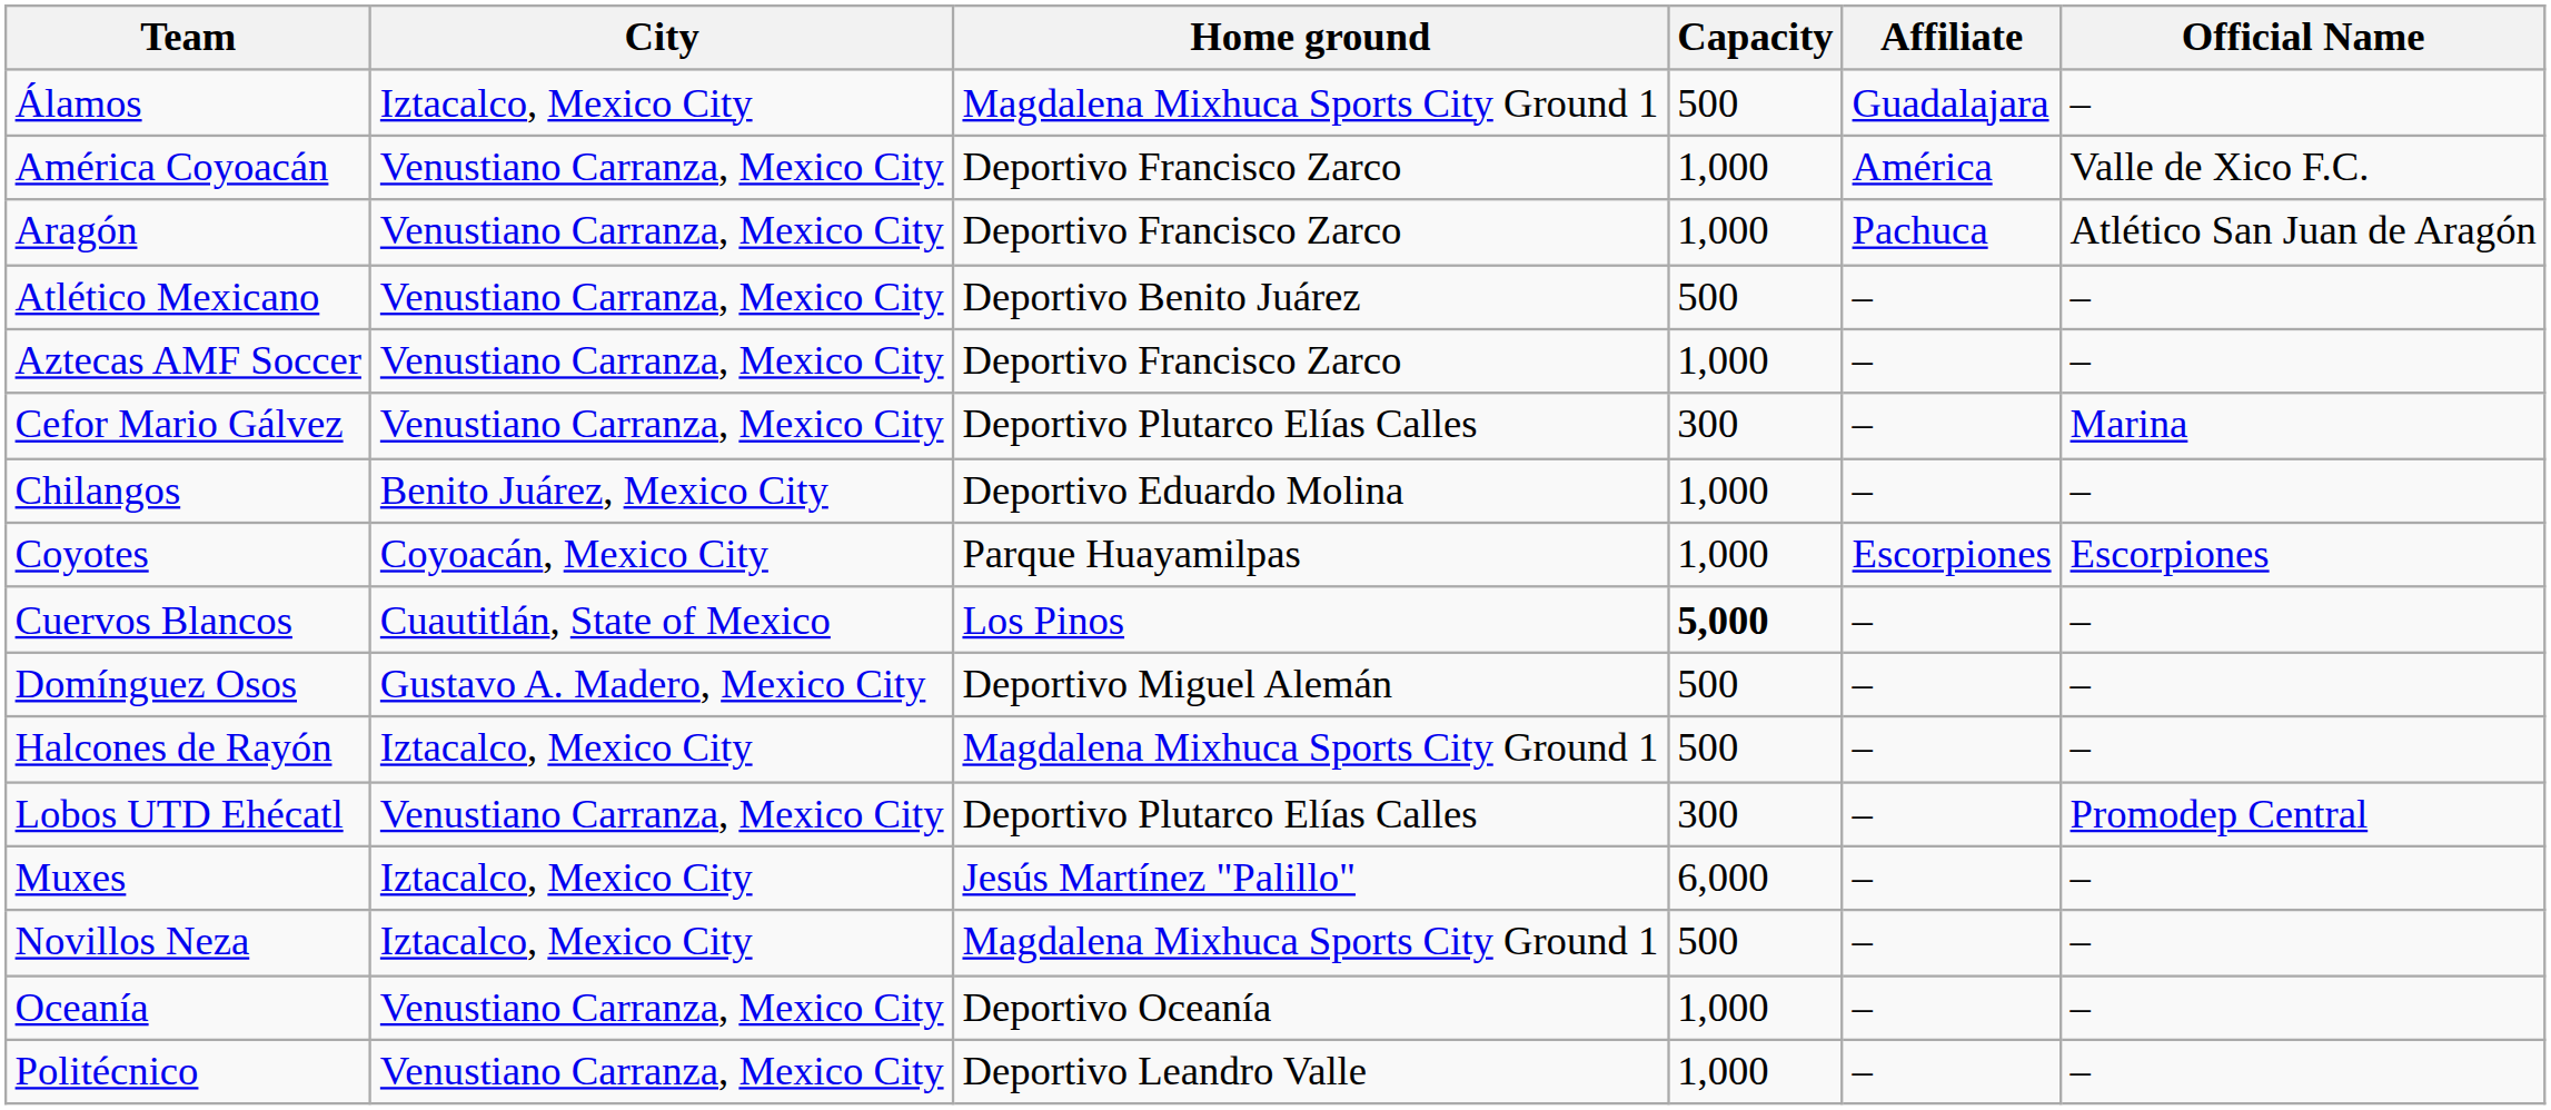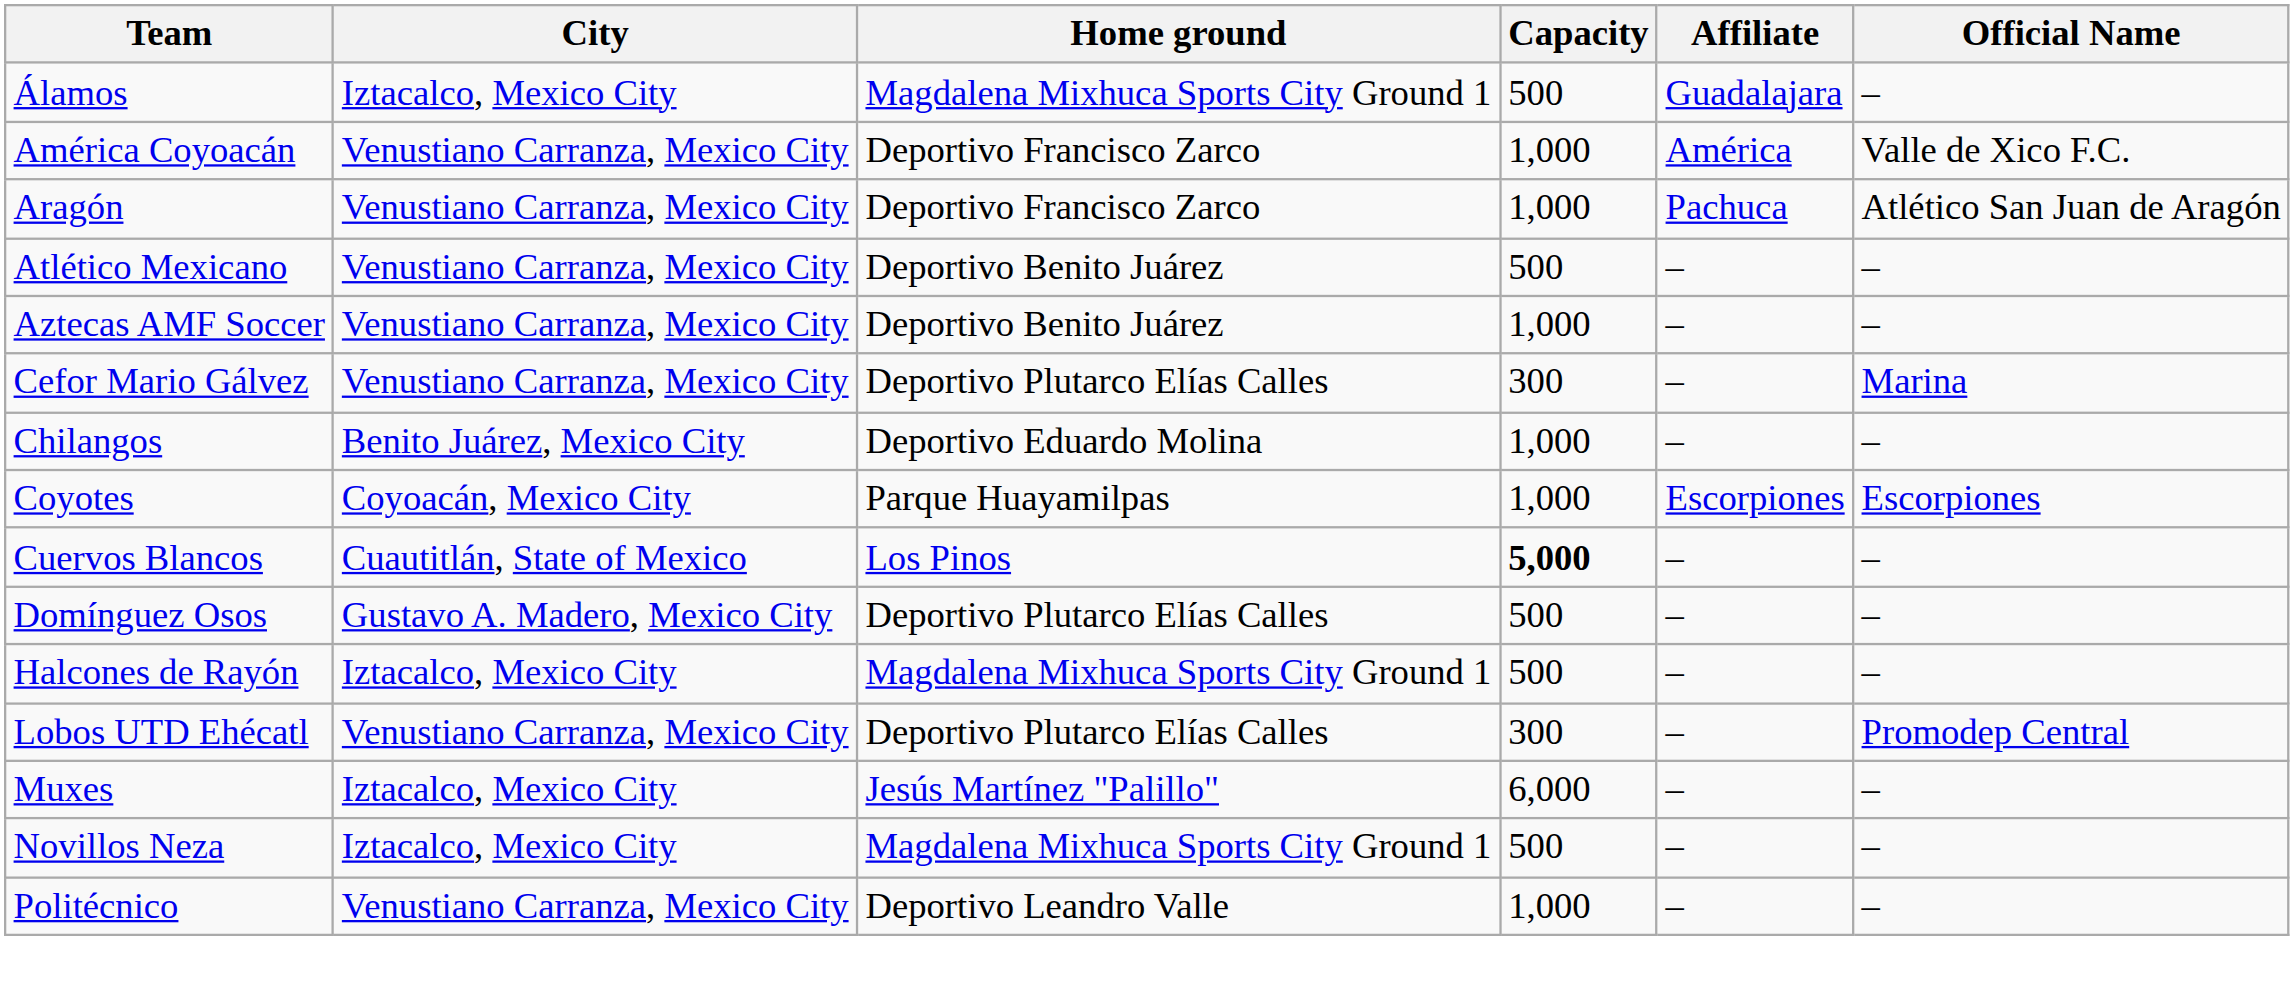Aztecas AMF Soccer | Home ground: Deportivo Francisco Zarco -> Deportivo Benito Juárez
Domínguez Osos | Home ground: Deportivo Miguel Alemán -> Deportivo Plutarco Elías Calles
- row: Oceanía | Venustiano Carranza, Mexico City | Deportivo Oceanía | 1,000 | – | –
